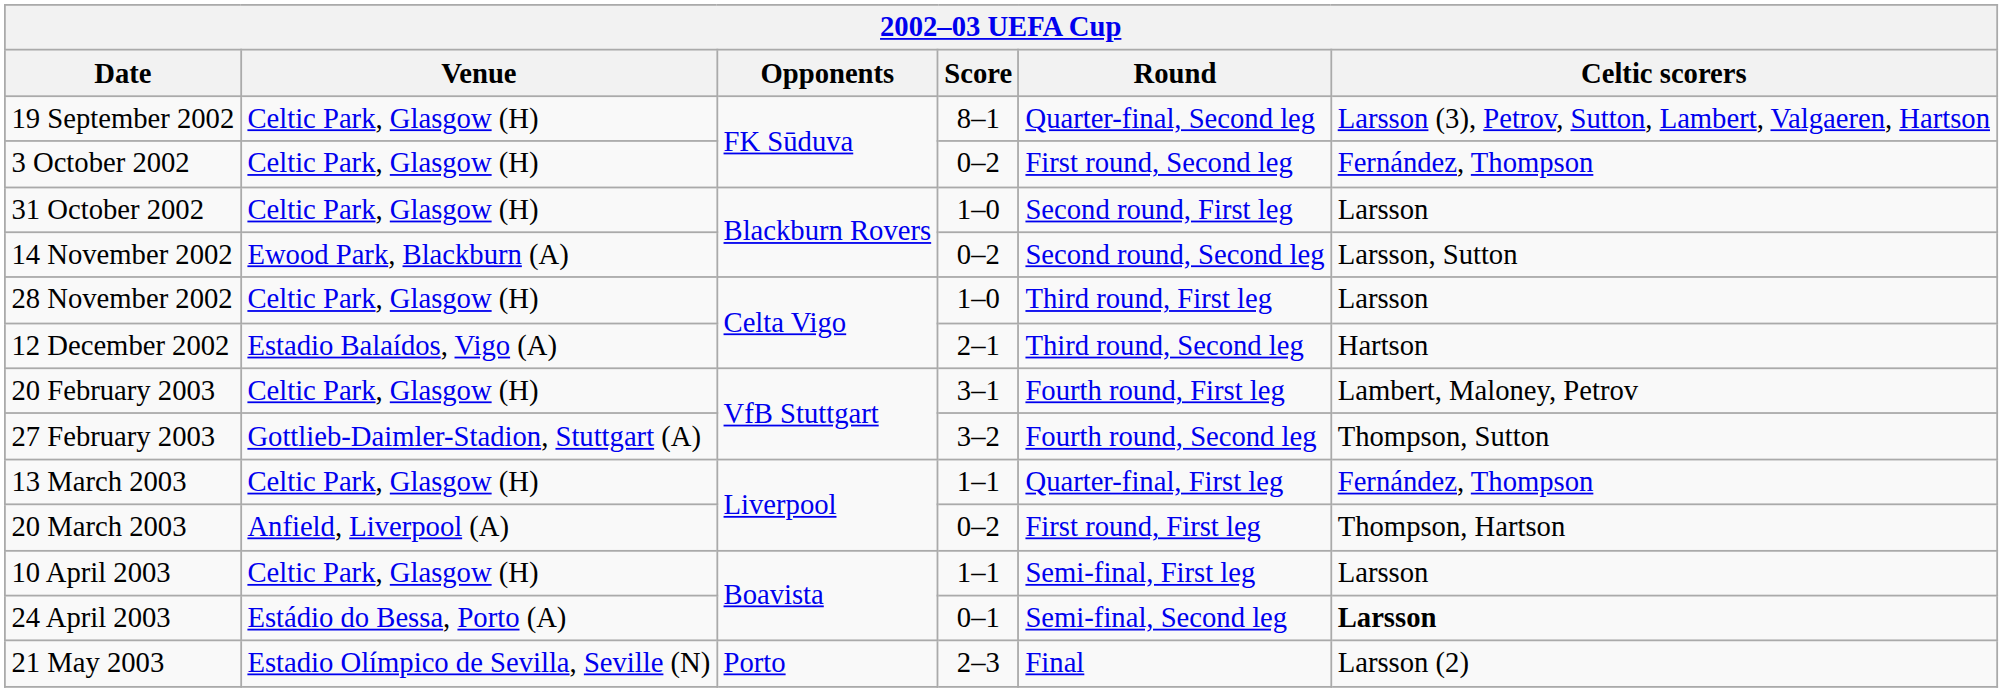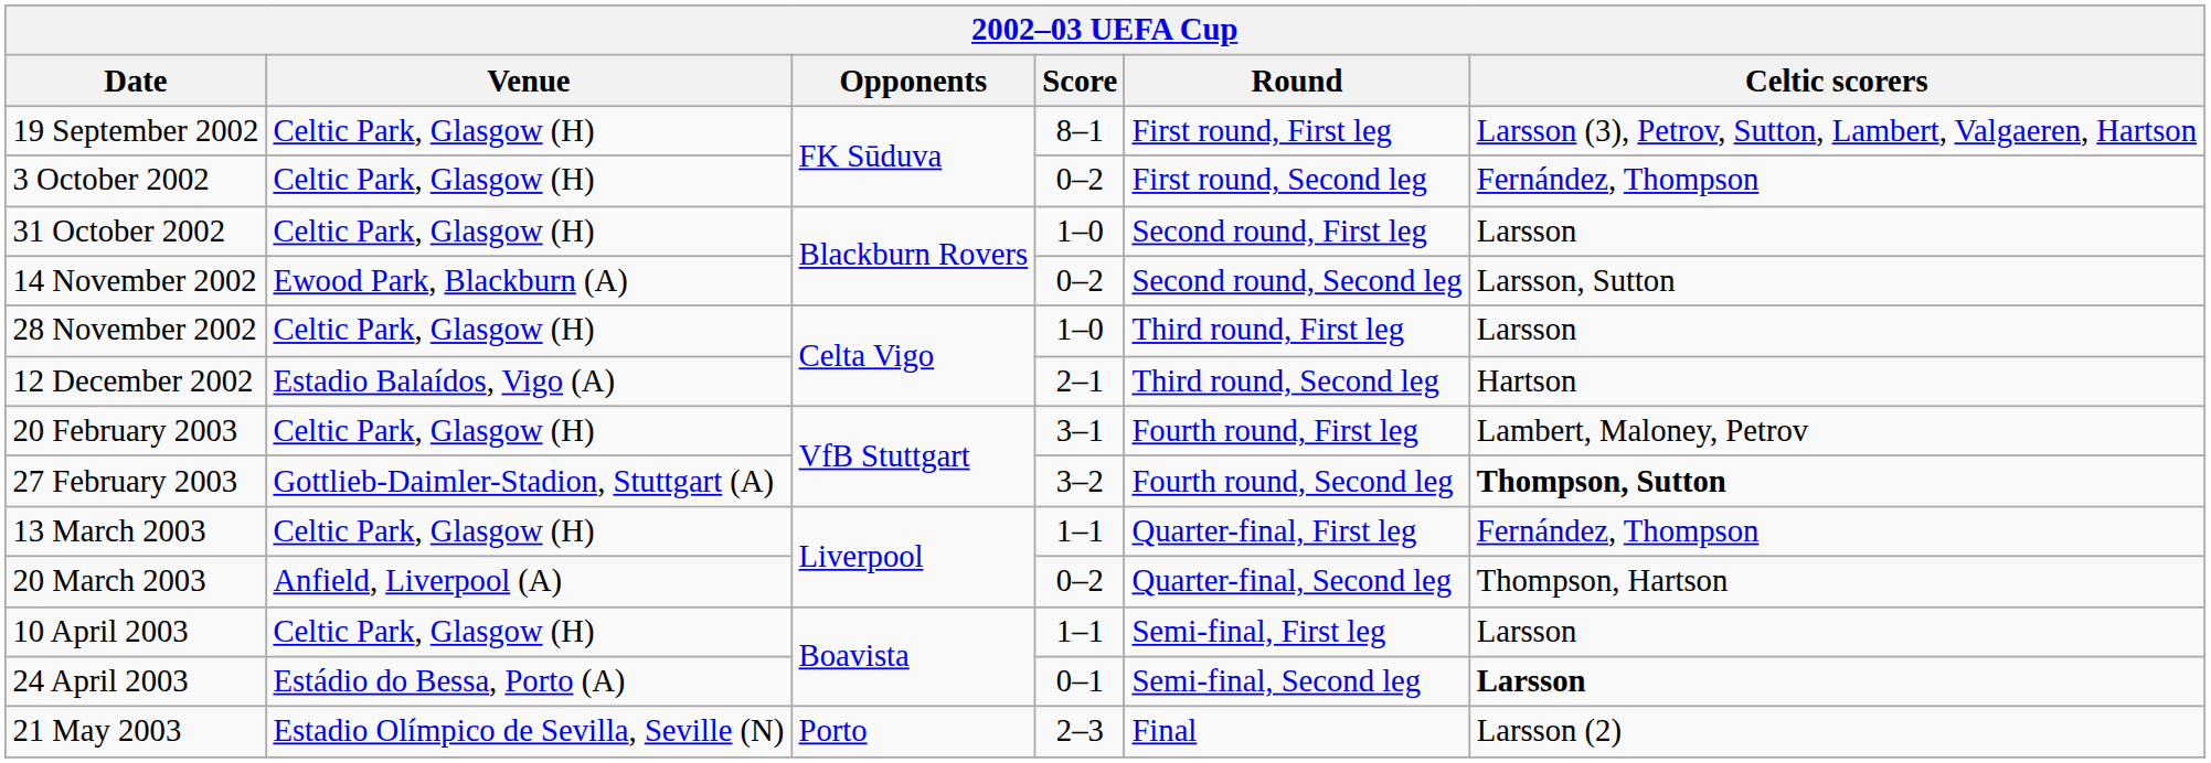19 September 2002 | Round: Quarter-final, Second leg -> First round, First leg
27 February 2003 | Celtic scorers: normal -> bold
20 March 2003 | Round: First round, First leg -> Quarter-final, Second leg
